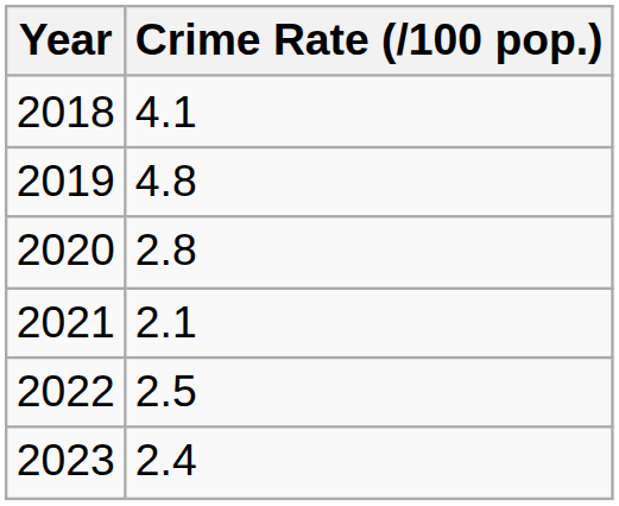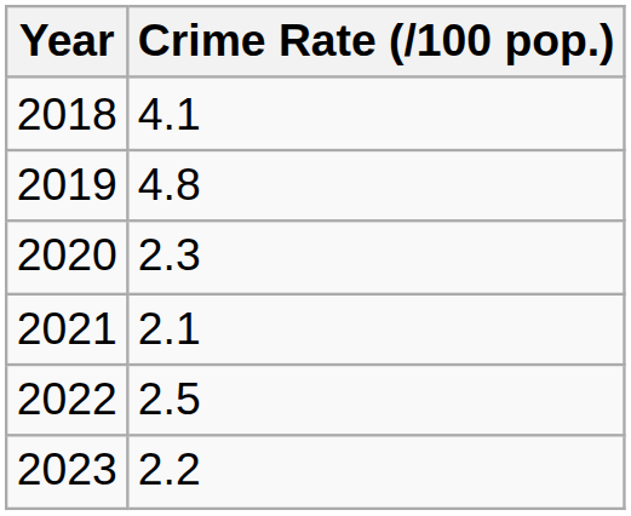2020 | Crime Rate (/100 pop.): 2.8 -> 2.3
2023 | Crime Rate (/100 pop.): 2.4 -> 2.2
